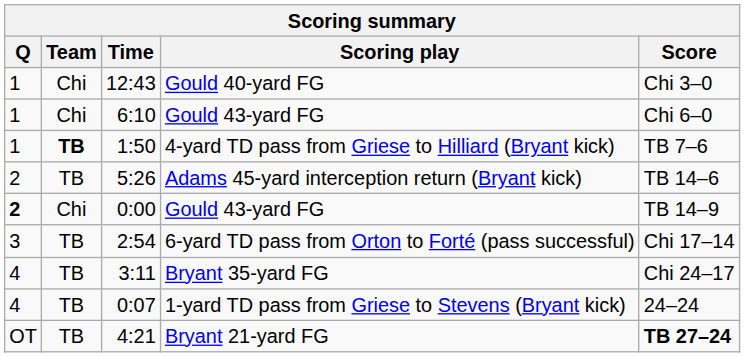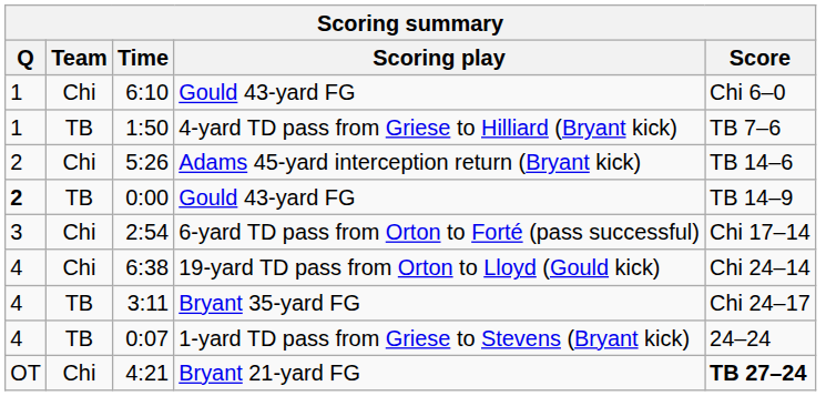- row: 1 | Chi | 12:43 | Gould 40-yard FG | Chi 3–0
4-yard TD pass from Griese to Hilliard (Bryant kick) | Team: bold -> normal
Adams 45-yard interception return (Bryant kick) | Team: TB -> Chi
0:00 / Gould 43-yard FG | Team: Chi -> TB
6-yard TD pass from Orton to Forté (pass successful) | Team: TB -> Chi
+ row: 4 | Chi | 6:38 | 19-yard TD pass from Orton to Lloyd (Gould kick) | Chi 24–14
Bryant 21-yard FG | Team: TB -> Chi
